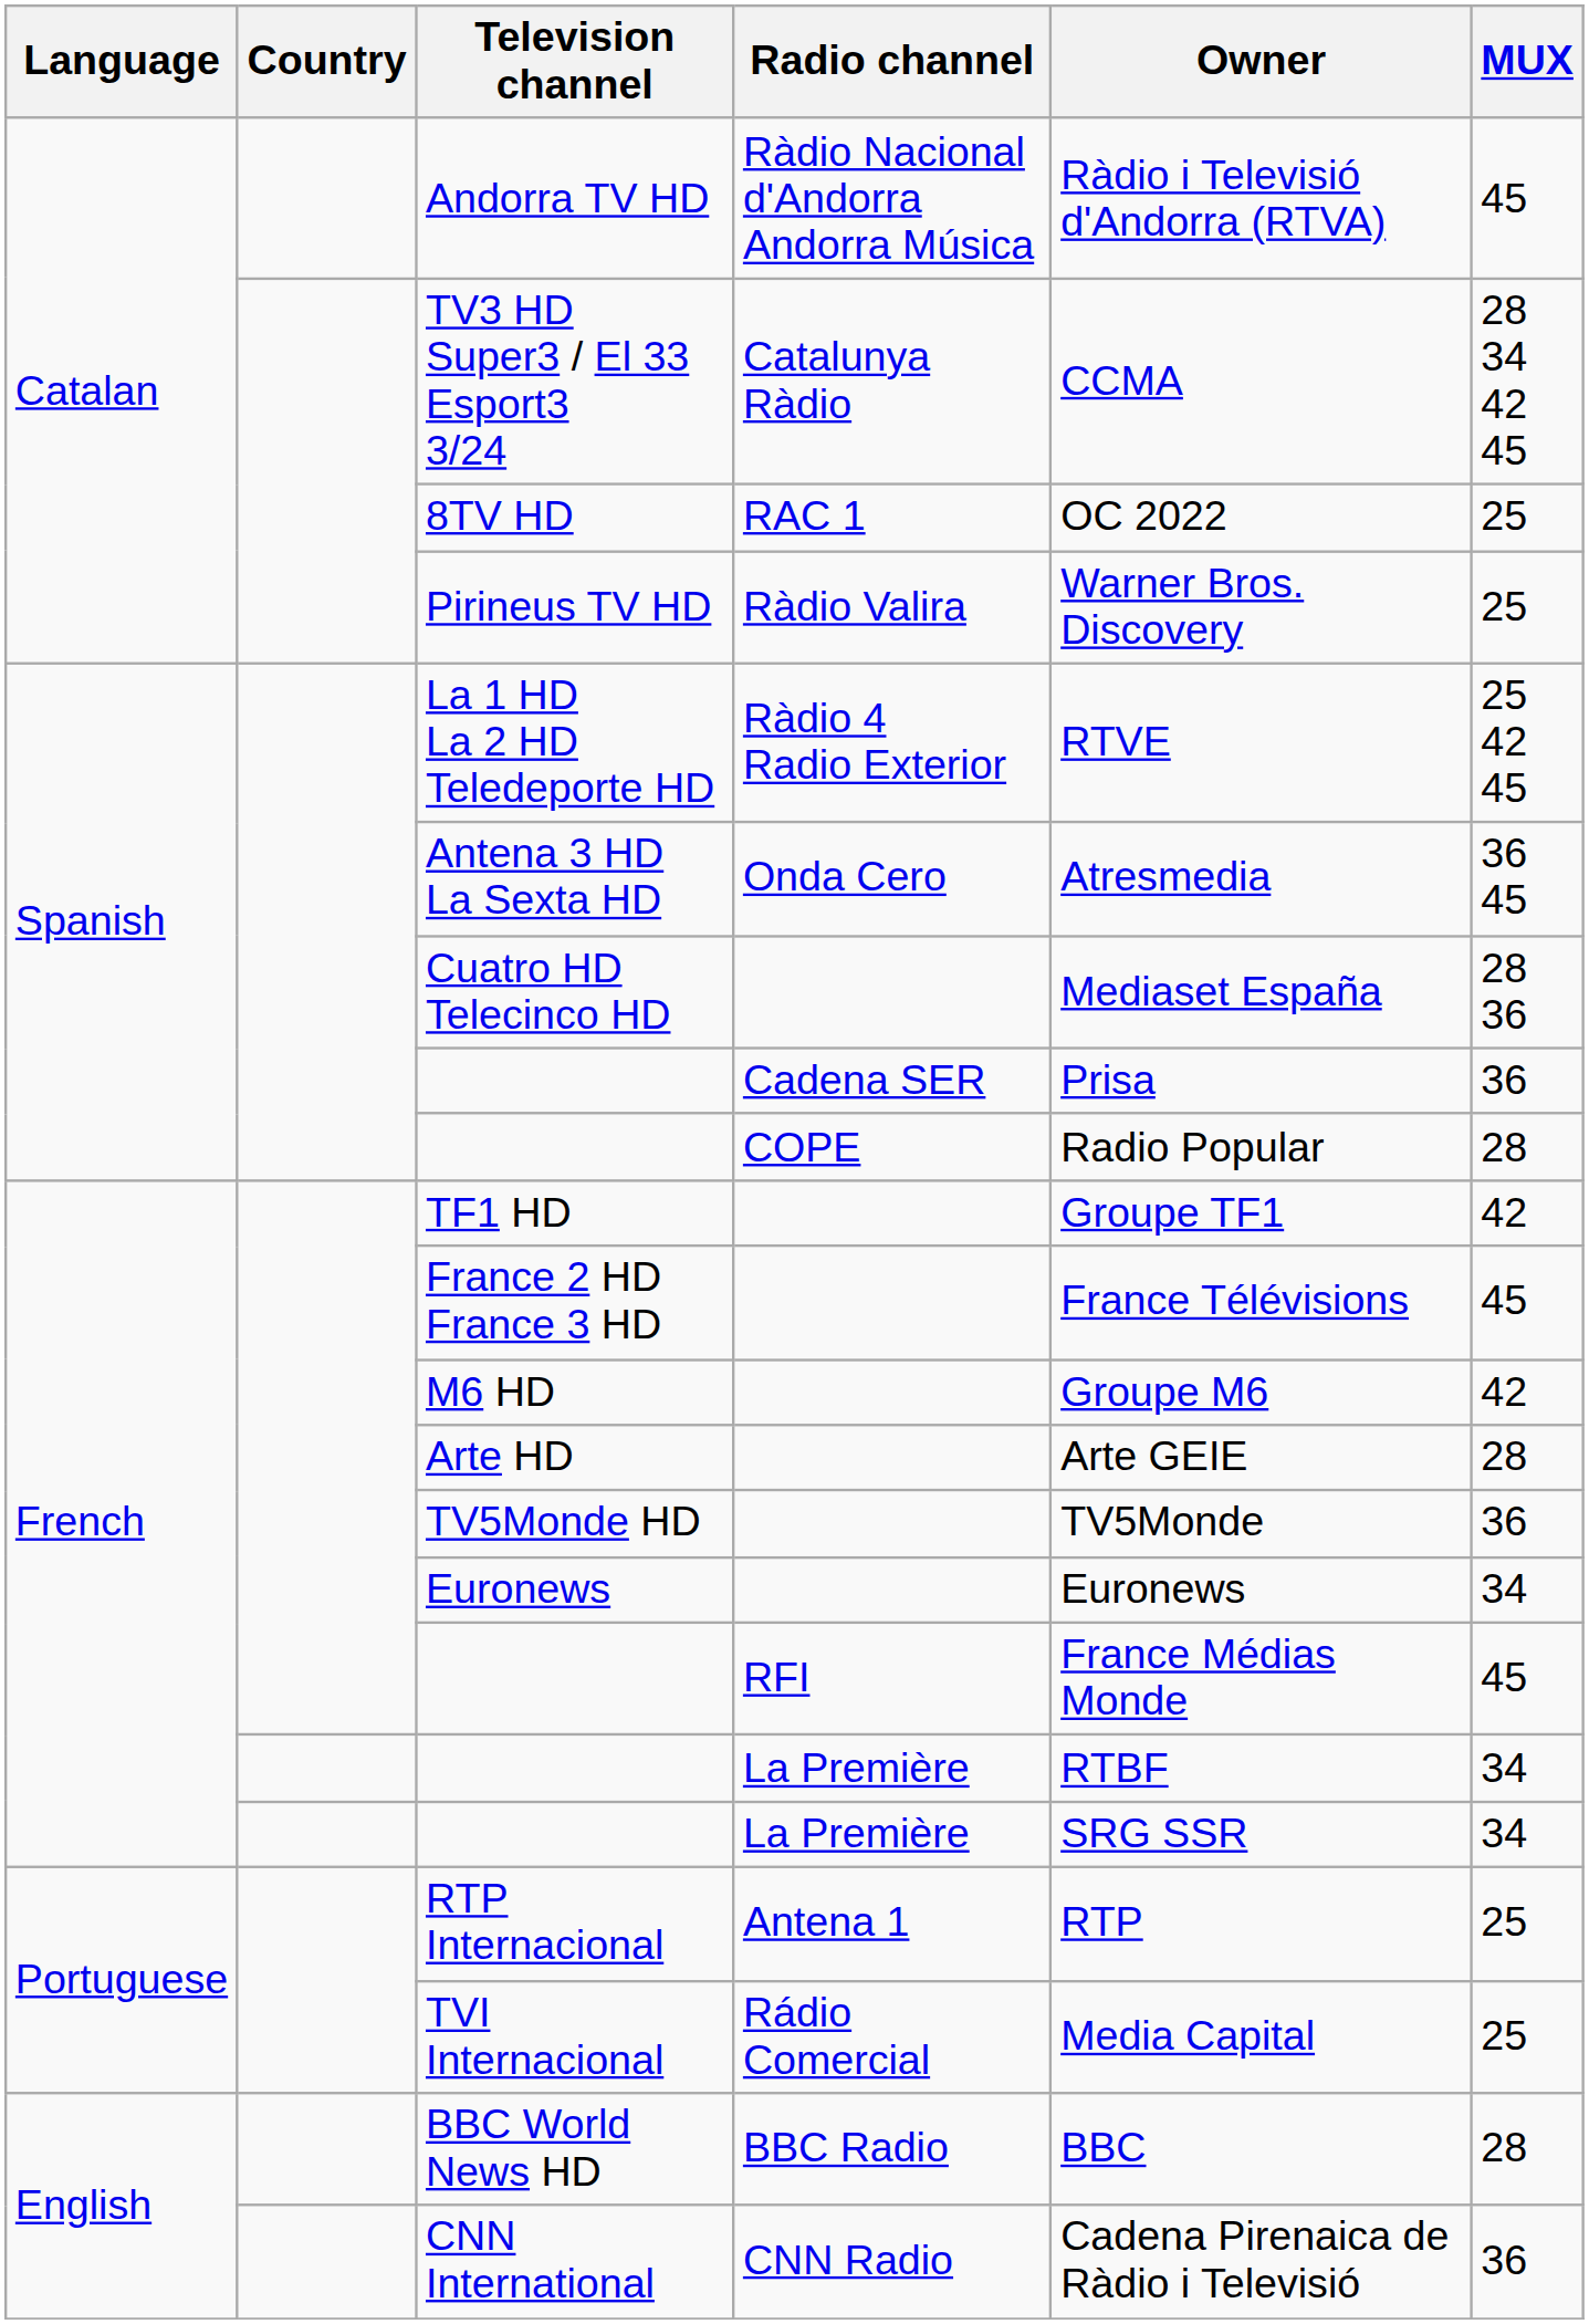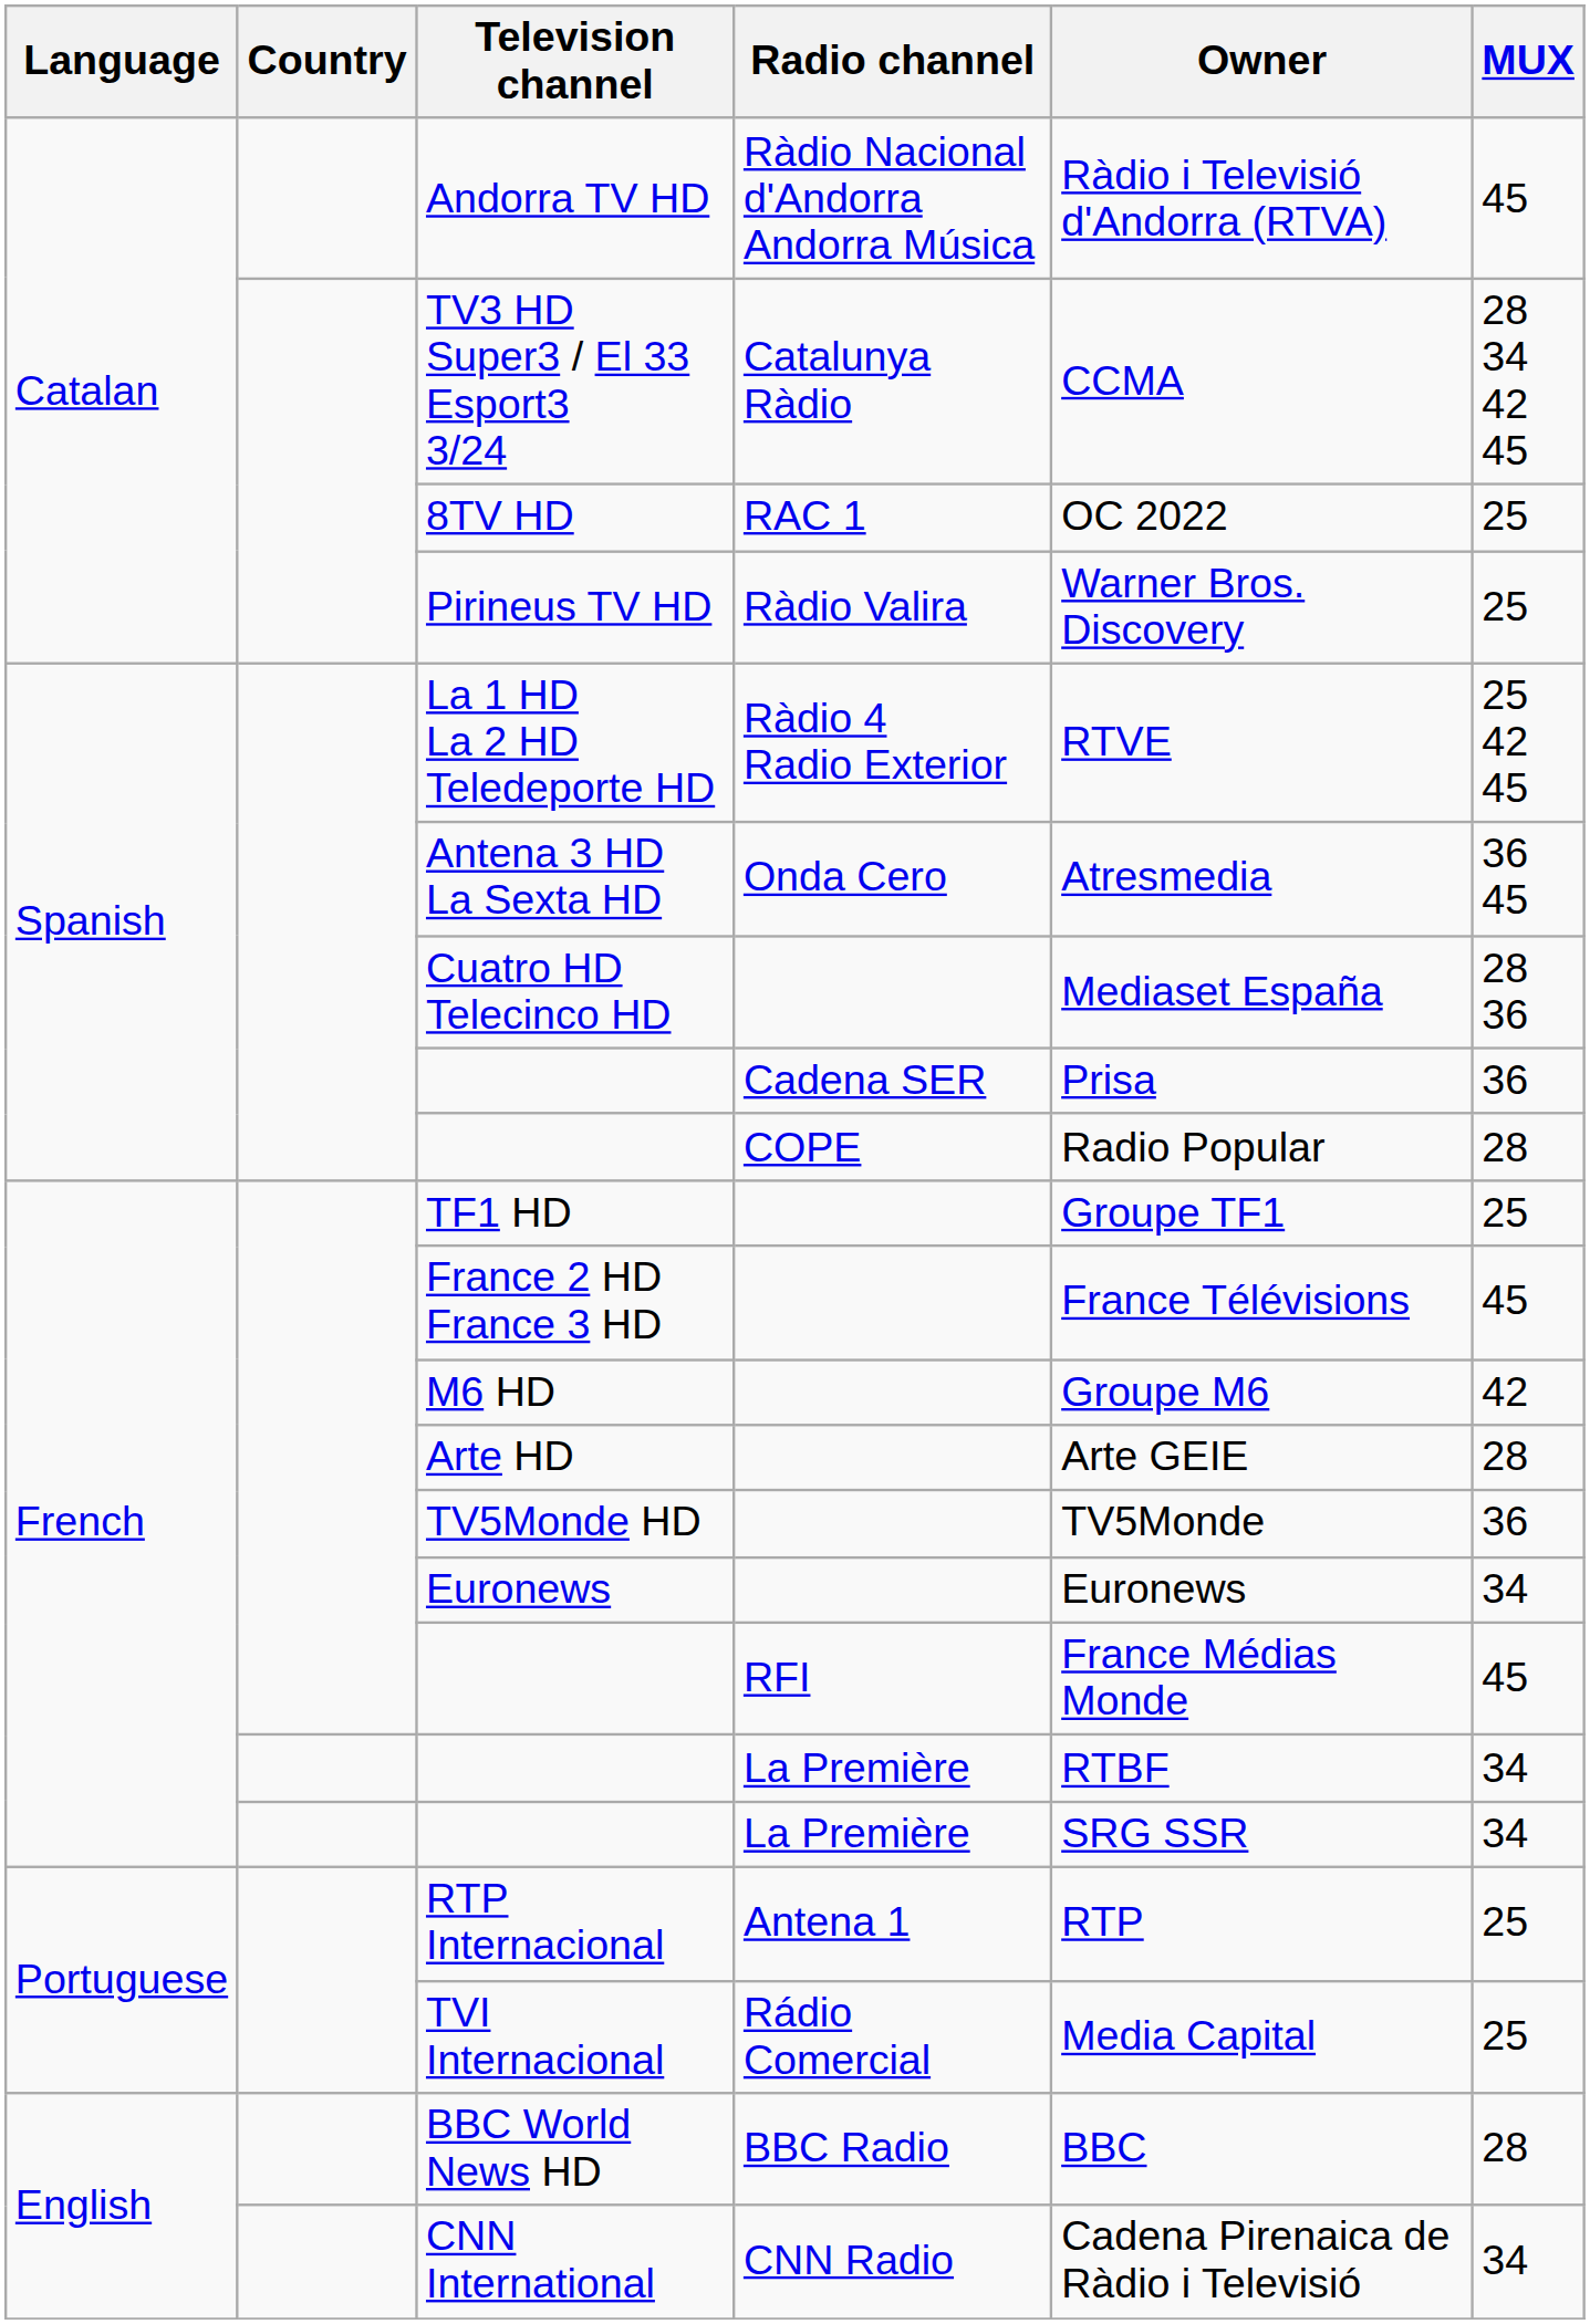TF1 HD | MUX: 42 -> 25
CNN International | MUX: 36 -> 34
